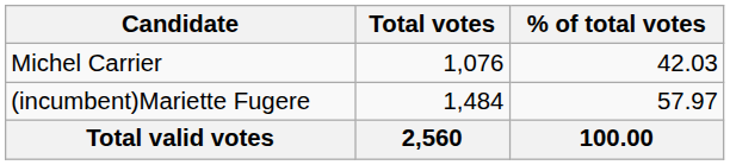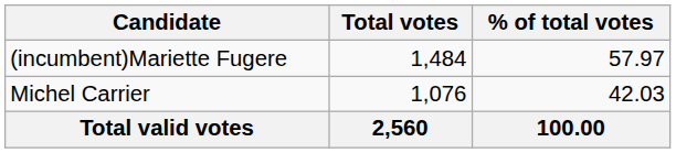rows swapped: (incumbent)Mariette Fugere <-> Michel Carrier
